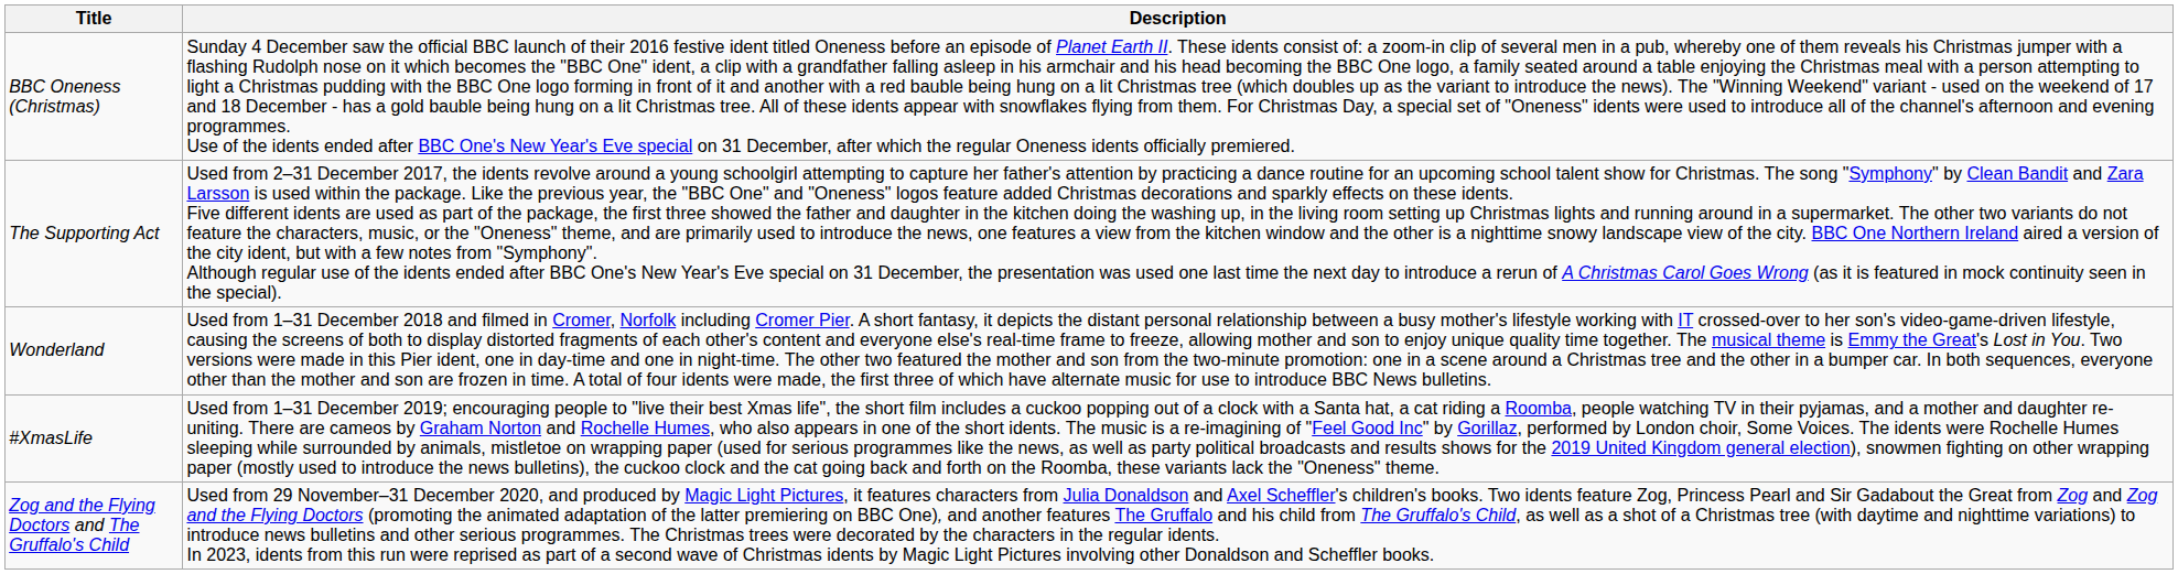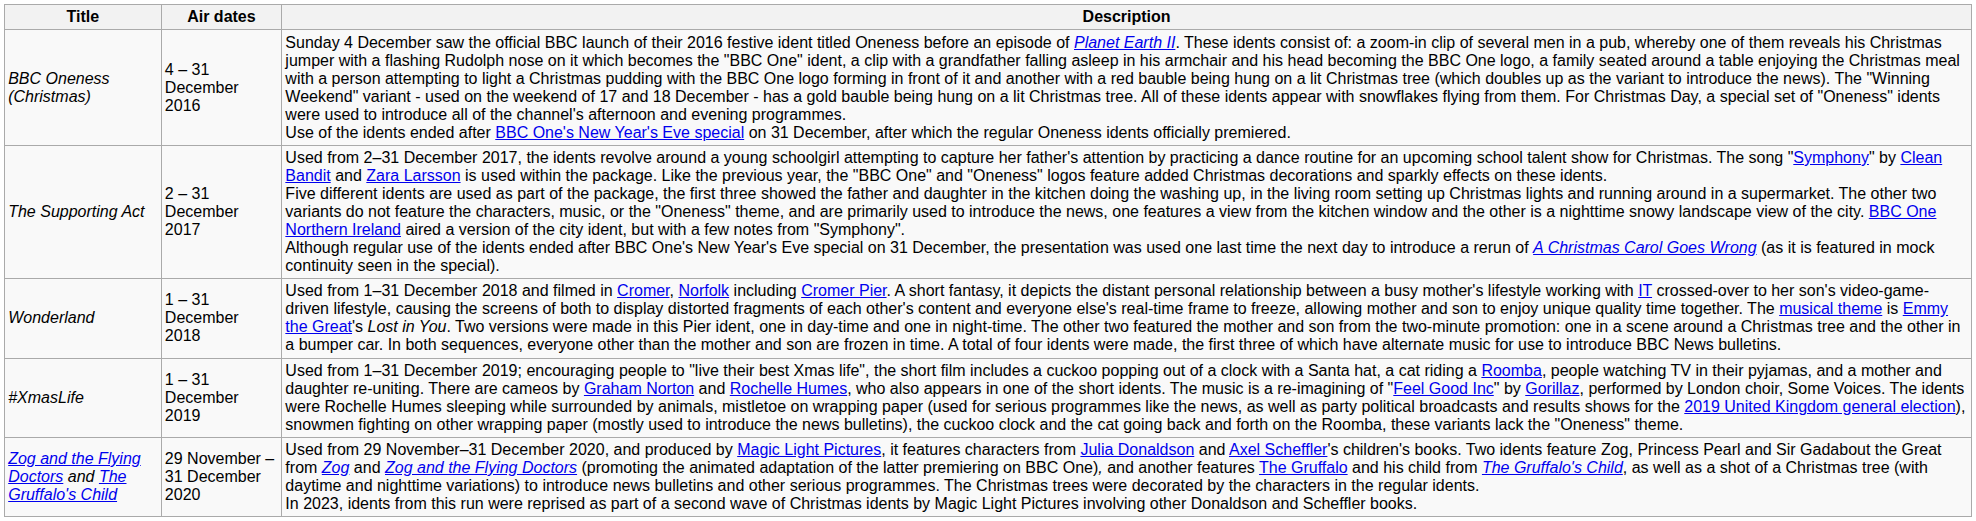+ column: Air dates | 4 – 31 December 2016 | 2 – 31 December 2017 | 1 – 31 December 2018 | 1 – 31 December 2019 | 29 November – 31 December 2020
